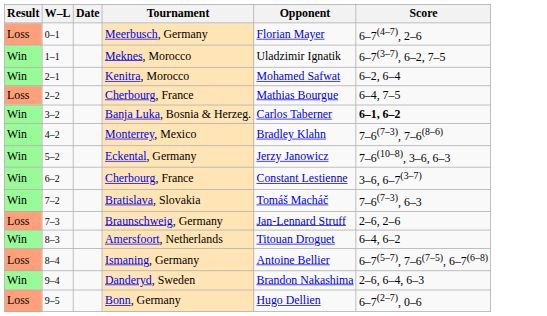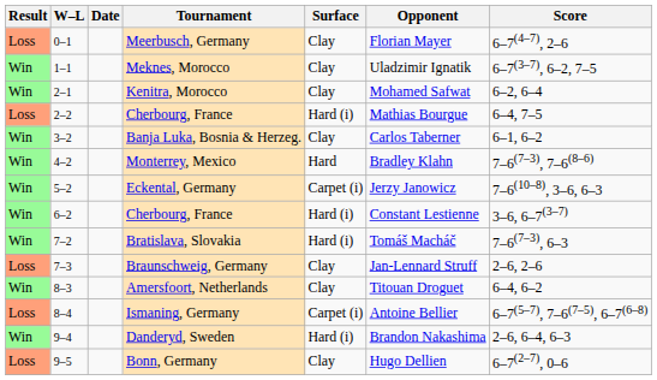+ column: Surface | Clay | Clay | Clay | Hard (i) | Clay | Hard | Carpet (i) | Hard (i) | Hard (i) | Clay | Clay | Carpet (i) | Hard (i) | Clay
Banja Luka, Bosnia & Herzeg. | Score: bold -> normal
